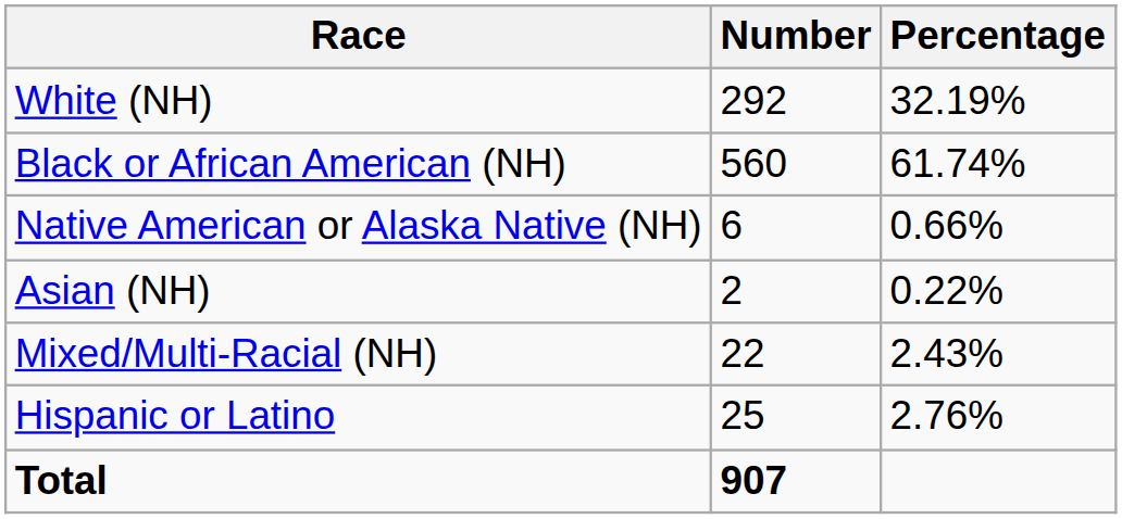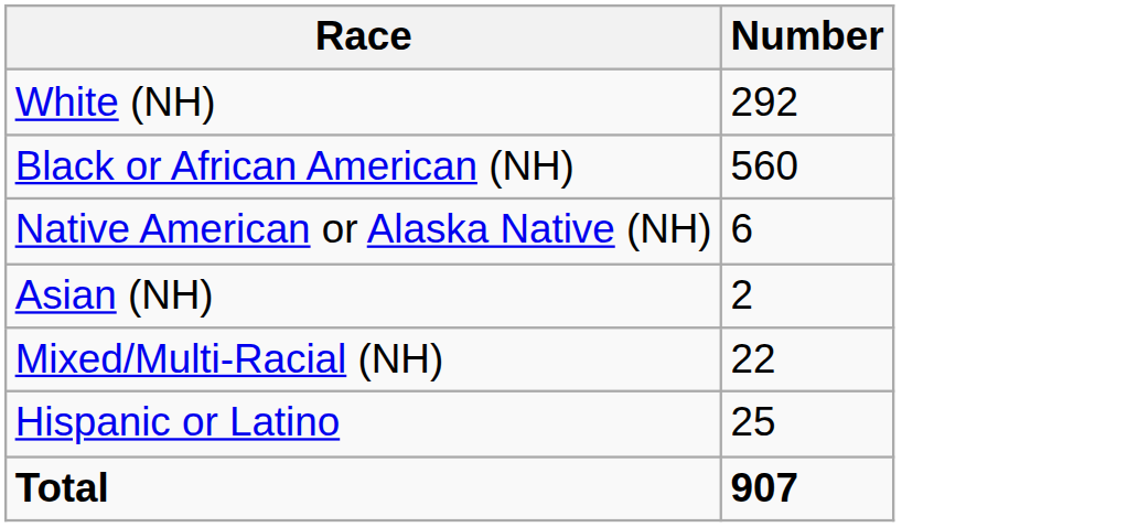- column: Percentage | 32.19% | 61.74% | 0.66% | 0.22% | 2.43% | 2.76%
